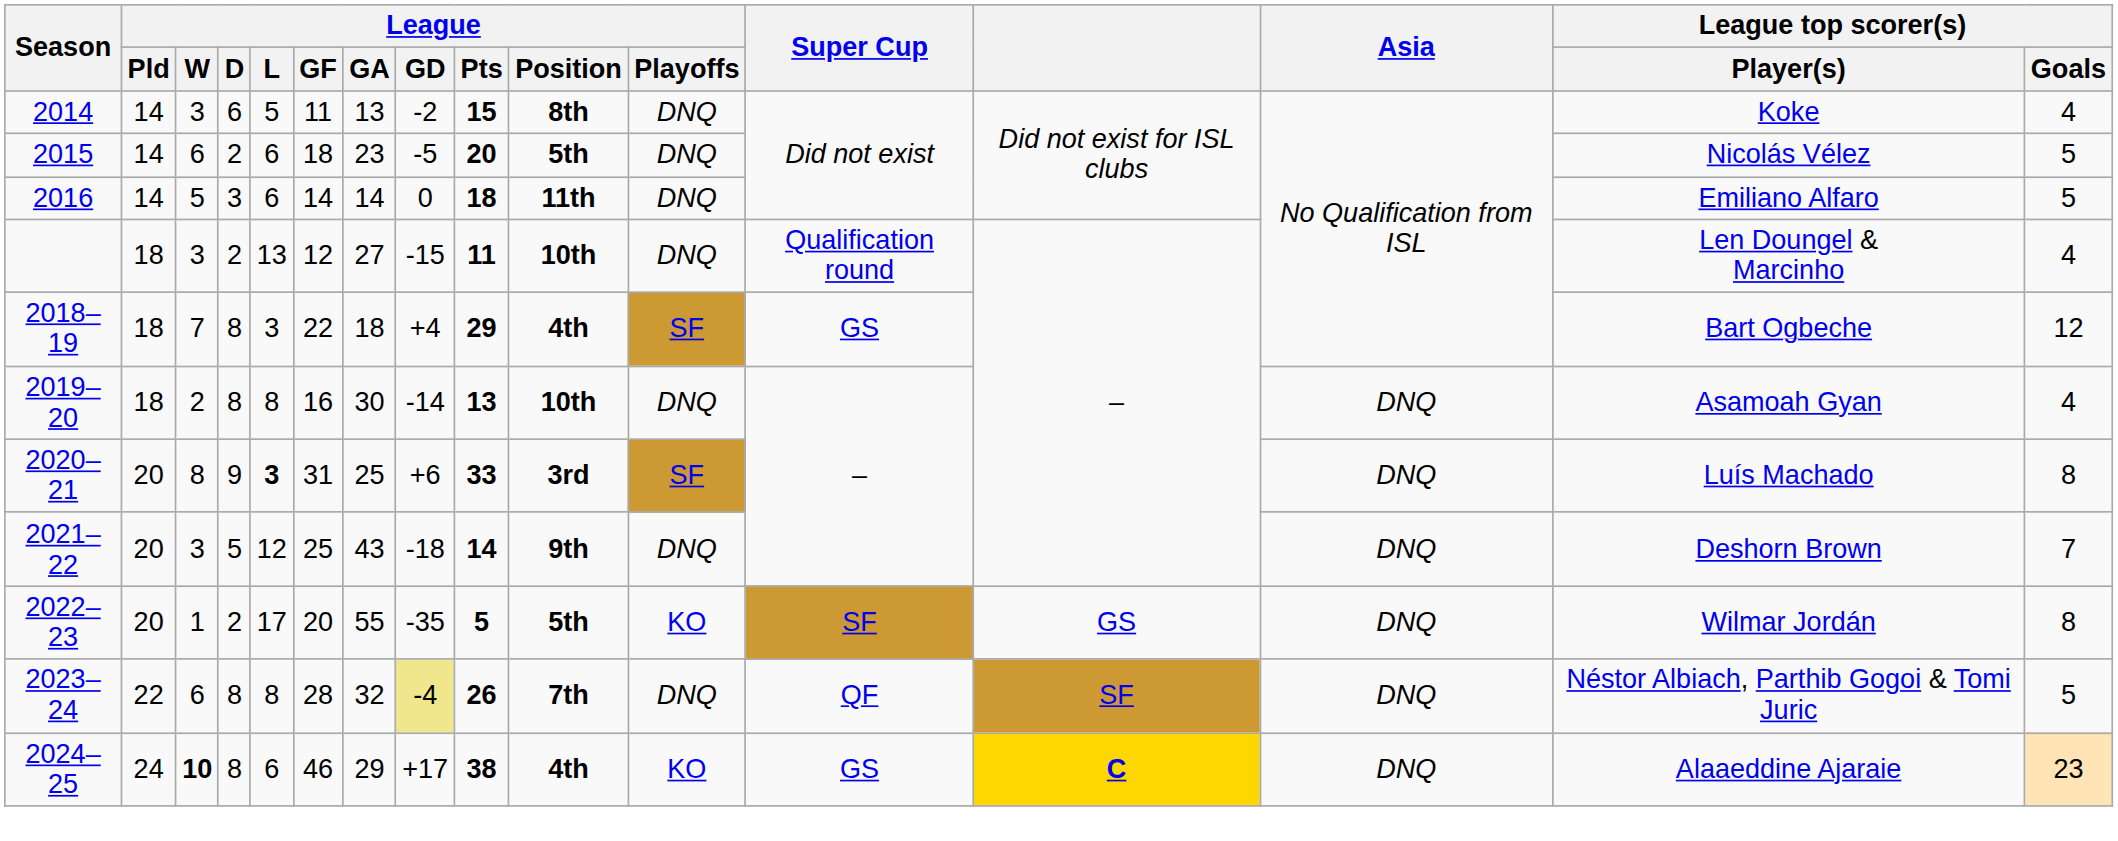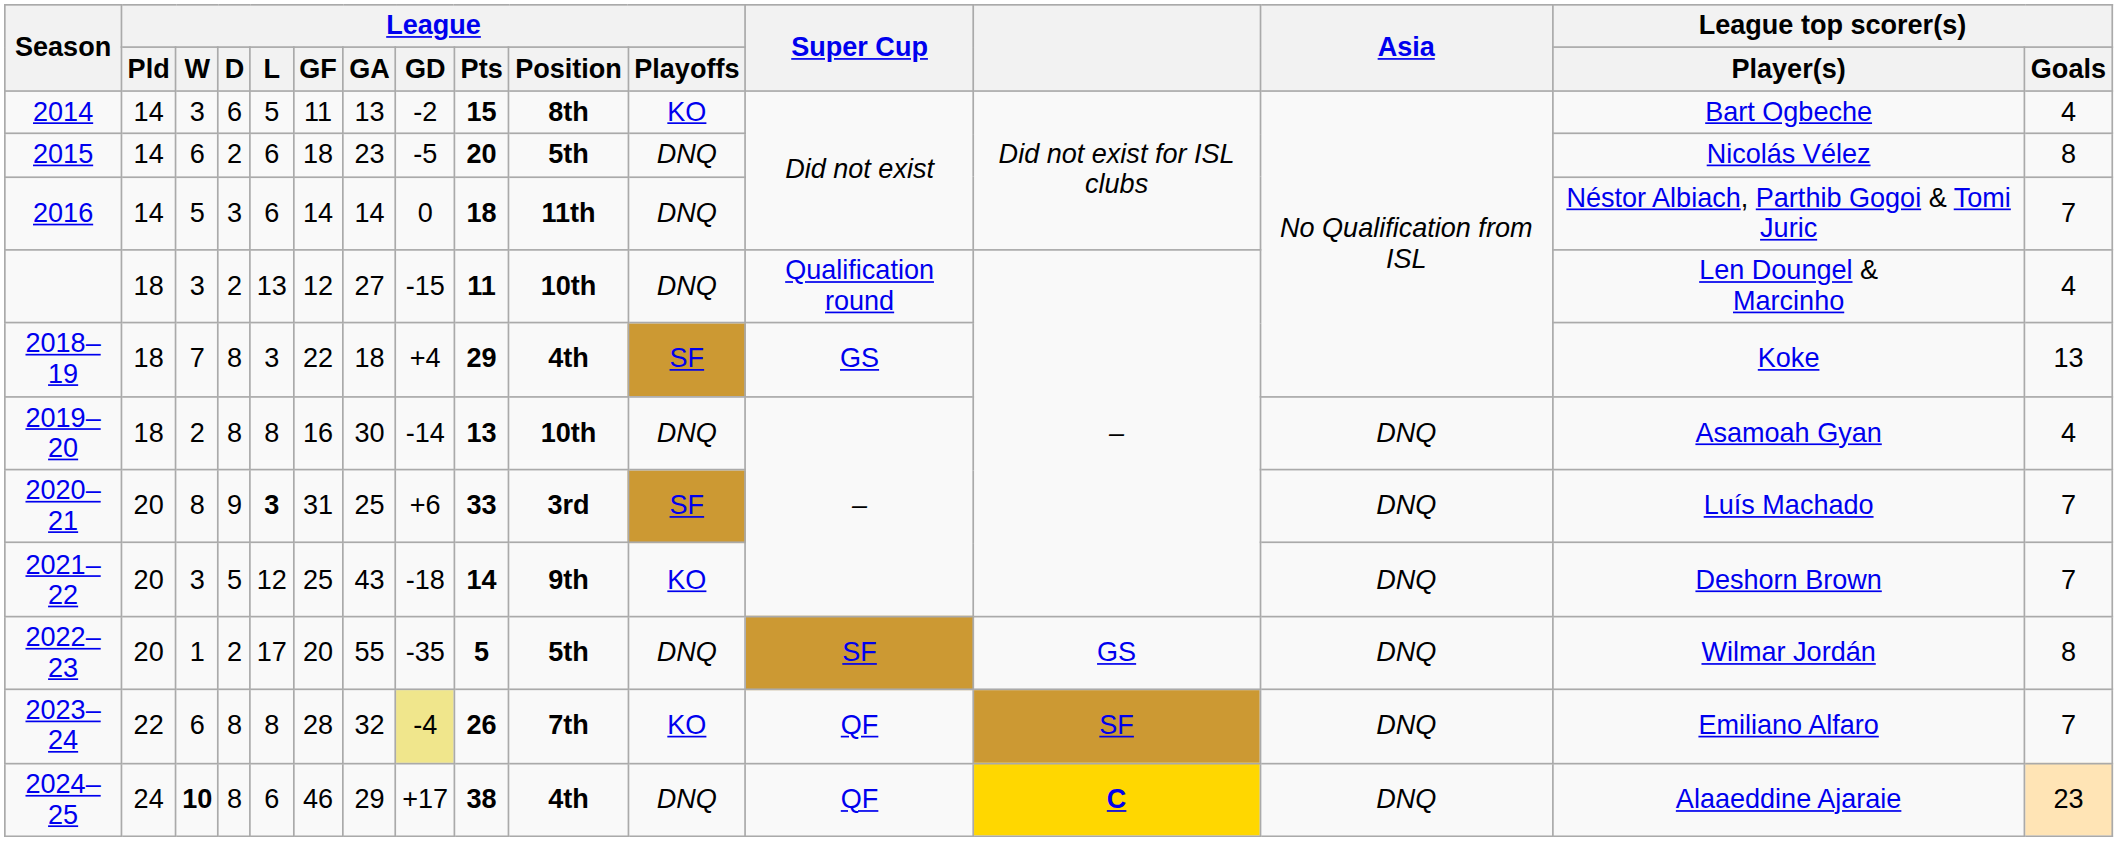2014 | League / Playoffs: DNQ -> KO
2014 | League top scorer(s) / Player(s): Koke -> Bart Ogbeche
2015 | League top scorer(s) / Goals: 5 -> 8
2016 | League top scorer(s) / Player(s): Emiliano Alfaro -> Néstor Albiach, Parthib Gogoi & Tomi Juric
2016 | League top scorer(s) / Goals: 5 -> 7
2018–19 | League top scorer(s) / Player(s): Bart Ogbeche -> Koke
2018–19 | League top scorer(s) / Goals: 12 -> 13
2020–21 | League top scorer(s) / Goals: 8 -> 7
2021–22 | League / Playoffs: DNQ -> KO
2022–23 | League / Playoffs: KO -> DNQ
2023–24 | League / Playoffs: DNQ -> KO
2023–24 | League top scorer(s) / Player(s): Néstor Albiach, Parthib Gogoi & Tomi Juric -> Emiliano Alfaro
2023–24 | League top scorer(s) / Goals: 5 -> 7
2024–25 | League / Playoffs: KO -> DNQ
2024–25 | Super Cup: GS -> QF
